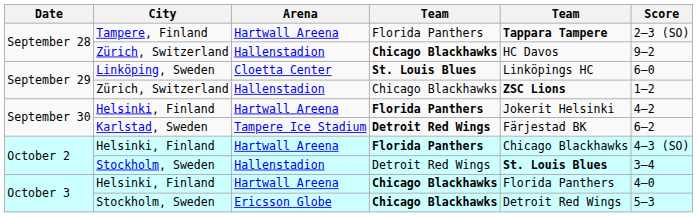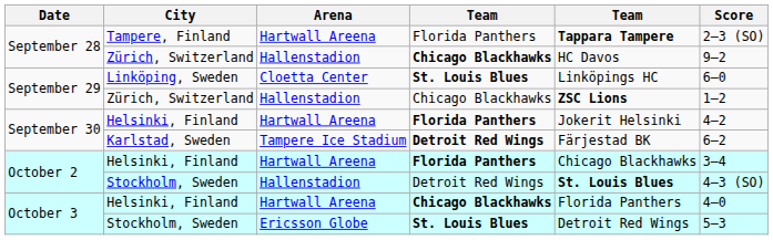October 2 / Helsinki, Finland | Score: 4–3 (SO) -> 3–4
October 2 / Stockholm, Sweden | Score: 3–4 -> 4–3 (SO)
October 3 / Stockholm, Sweden | column 4: Chicago Blackhawks -> St. Louis Blues
